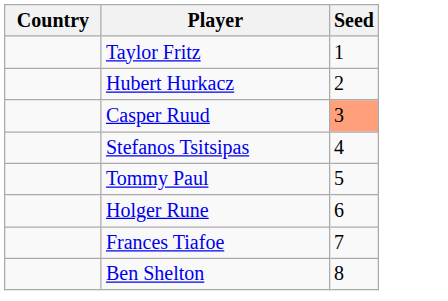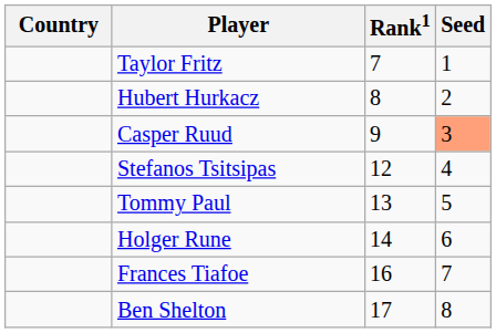+ column: Rank1 | 7 | 8 | 9 | 12 | 13 | 14 | 16 | 17
